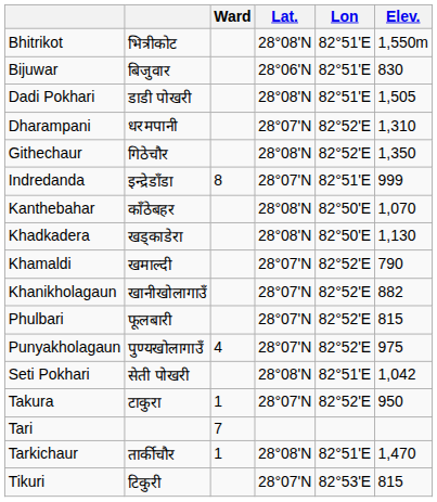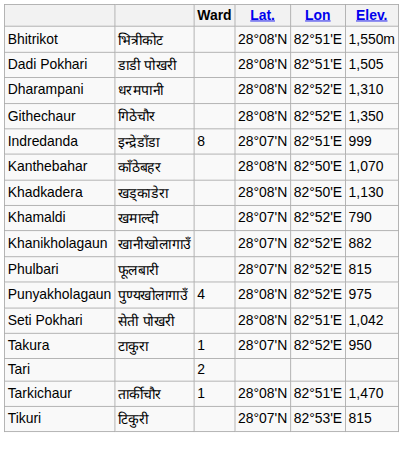- row: Bijuwar | बिजुवार | 28°06'N | 82°51'E | 830
Dharampani | Lat.: 28°07'N -> 28°08'N
Punyakholagaun | Lat.: 28°07'N -> 28°08'N
Tari | Ward: 7 -> 2
